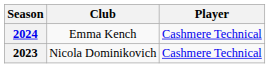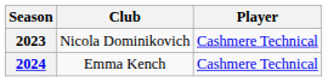rows swapped: 2023 <-> 2024
